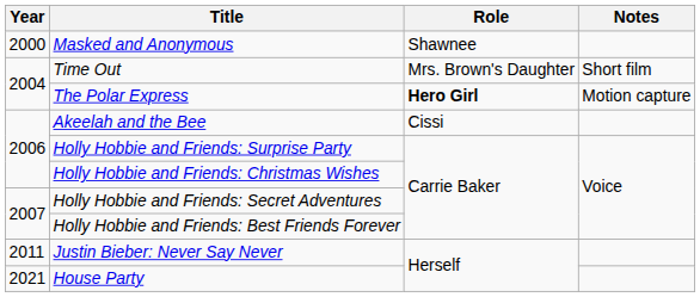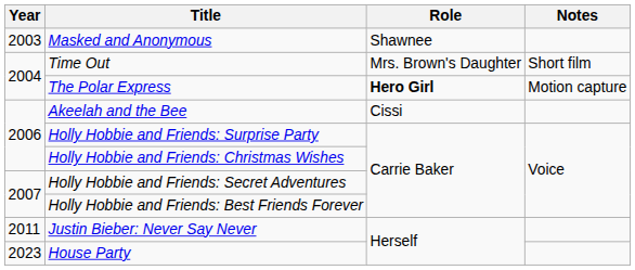Masked and Anonymous | Year: 2000 -> 2003
House Party | Year: 2021 -> 2023
